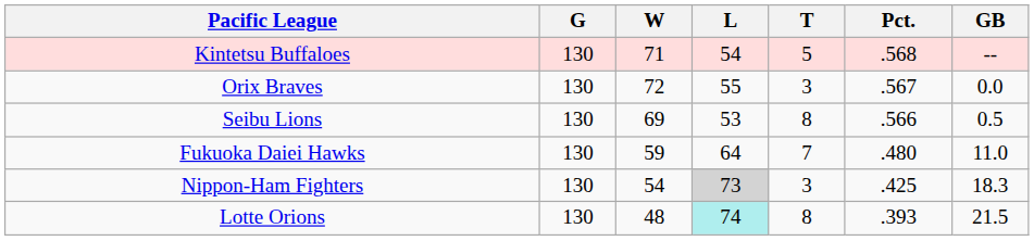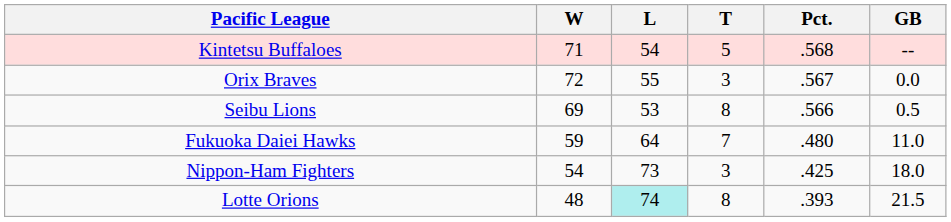- column: G | 130 | 130 | 130 | 130 | 130 | 130
Nippon-Ham Fighters | L: lightgrey background -> no background
Nippon-Ham Fighters | GB: 18.3 -> 18.0
